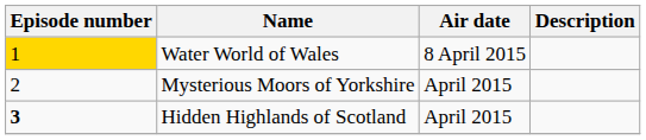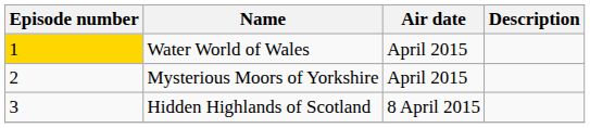Water World of Wales | Air date: 8 April 2015 -> April 2015
Hidden Highlands of Scotland | Episode number: bold -> normal
Hidden Highlands of Scotland | Air date: April 2015 -> 8 April 2015
